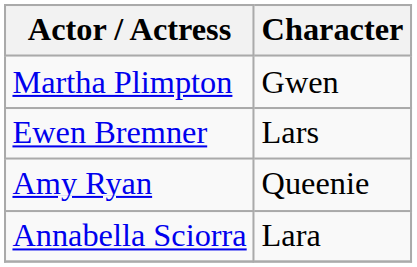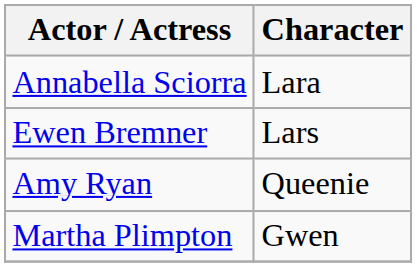rows swapped: Martha Plimpton <-> Annabella Sciorra
